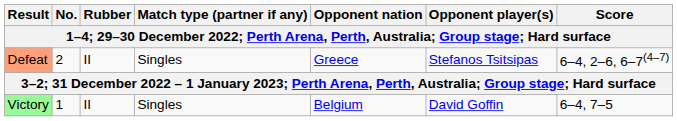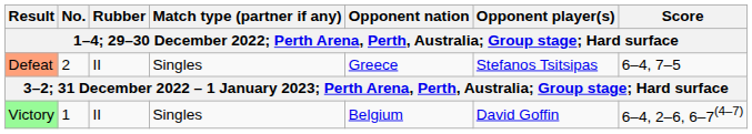Defeat | Score: 6–4, 2–6, 6–7(4–7) -> 6–4, 7–5
Victory | Score: 6–4, 7–5 -> 6–4, 2–6, 6–7(4–7)
